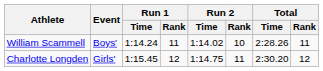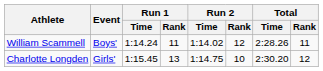William Scammell | Run 2 / Rank: 10 -> 12
Charlotte Longden | Run 1 / Rank: 12 -> 13
Charlotte Longden | Run 2 / Rank: 11 -> 10
